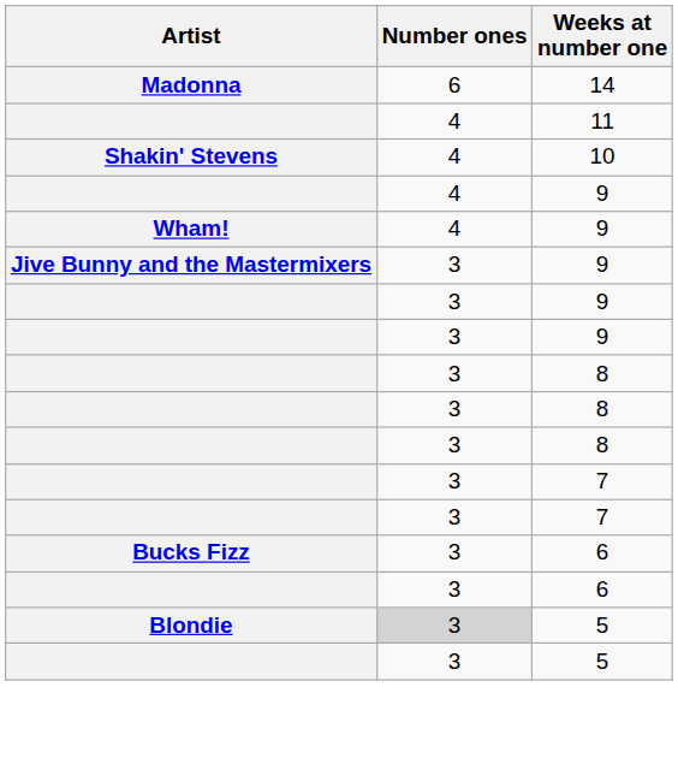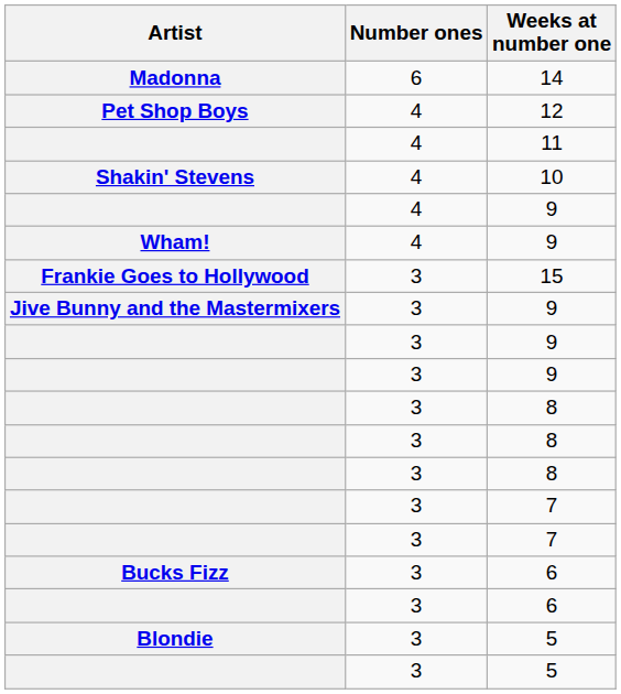+ row: Pet Shop Boys | 4 | 12
+ row: Frankie Goes to Hollywood | 3 | 15
Blondie / 5 | Number ones: lightgrey background -> no background
